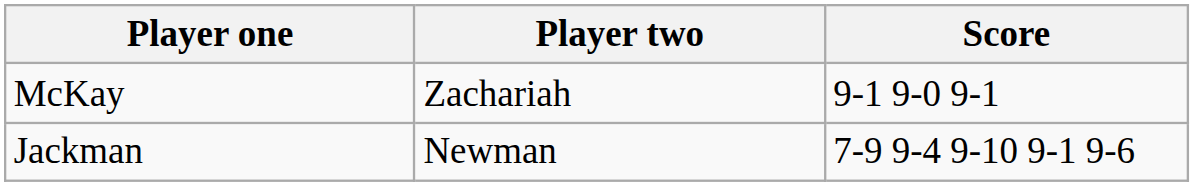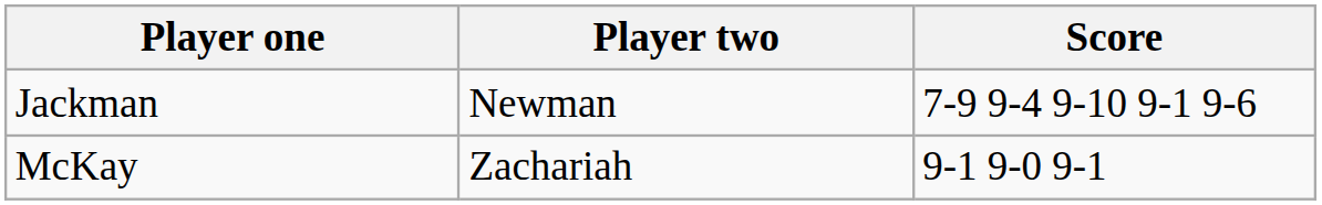rows swapped: McKay <-> Jackman
